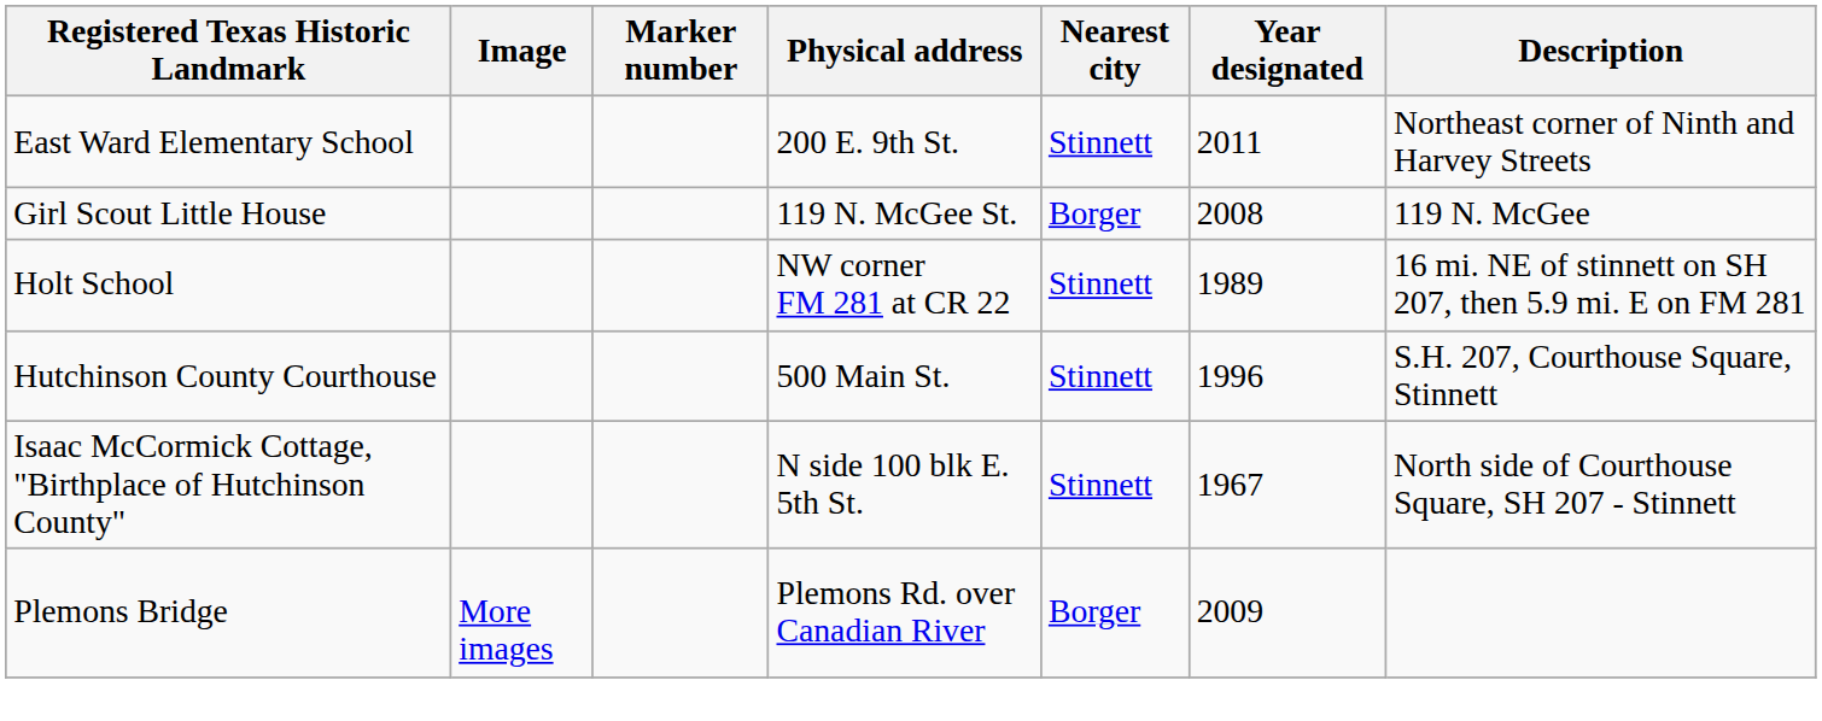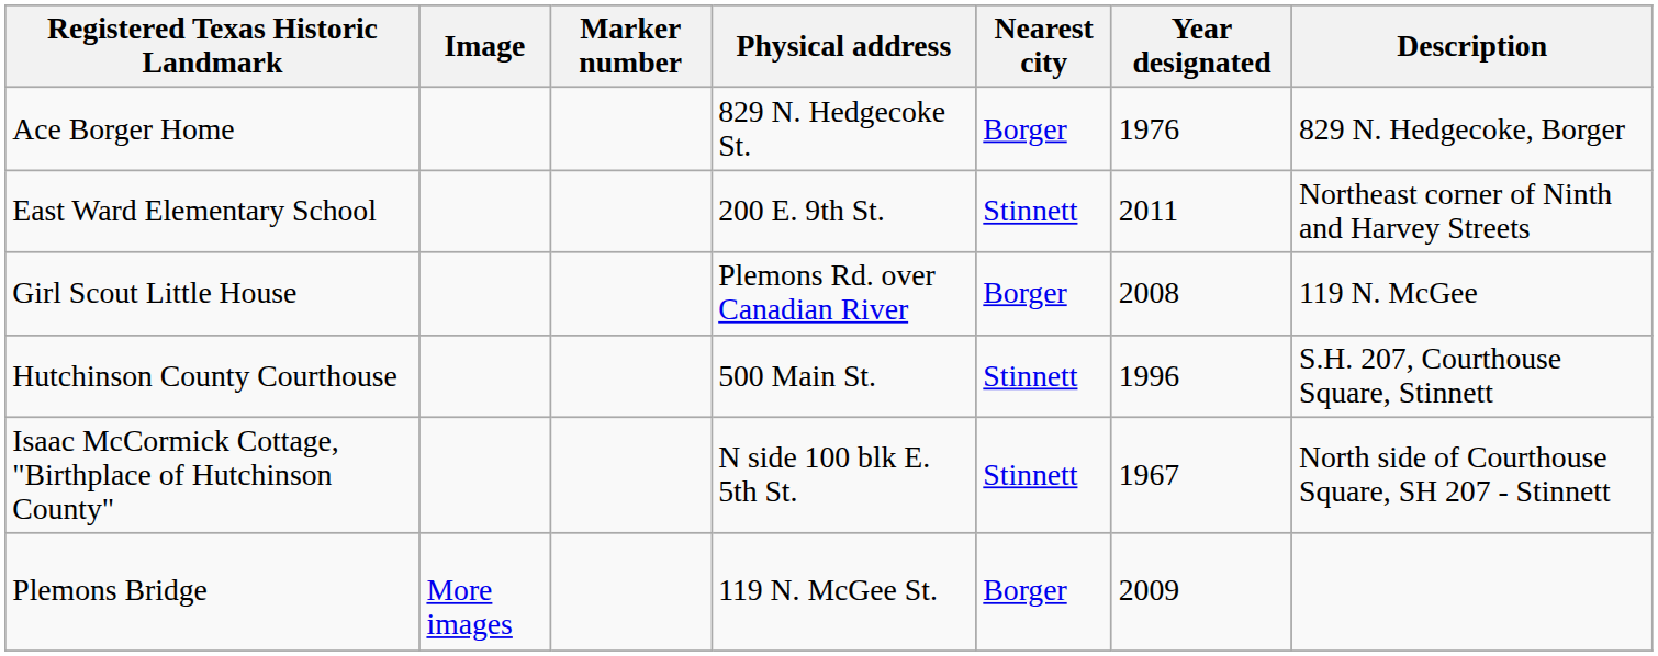+ row: Ace Borger Home | 829 N. Hedgecoke St. | Borger | 1976 | 829 N. Hedgecoke, Borger
Girl Scout Little House | Physical address: 119 N. McGee St. -> Plemons Rd. over Canadian River
- row: Holt School | NW corner FM 281 at CR 22 | Stinnett | 1989 | 16 mi. NE of stinnett on SH 207, then 5.9 mi. E on FM 281
Plemons Bridge | Physical address: Plemons Rd. over Canadian River -> 119 N. McGee St.
